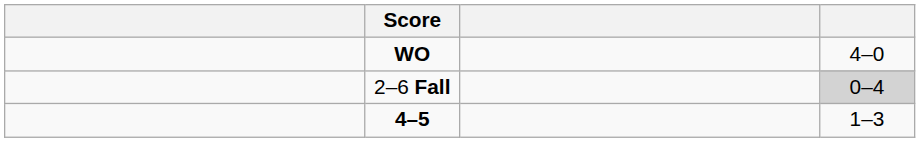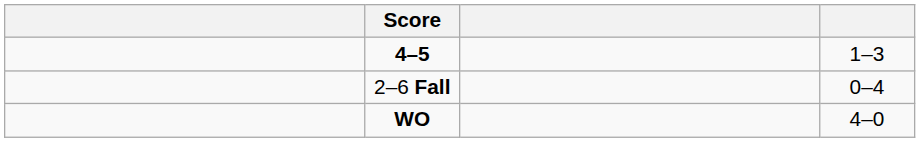rows swapped: 4–5 <-> WO
2–6 Fall | column 4: lightgrey background -> no background
